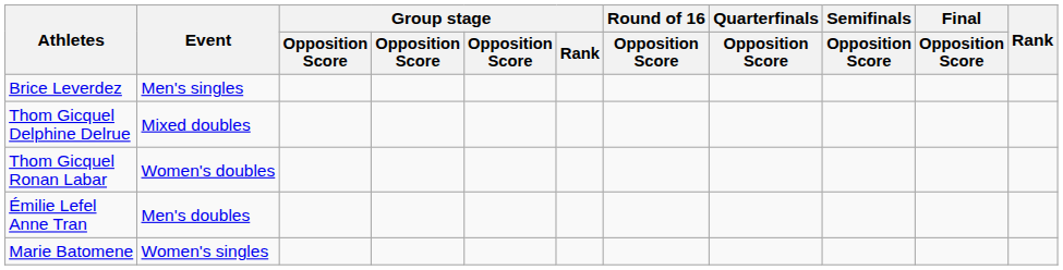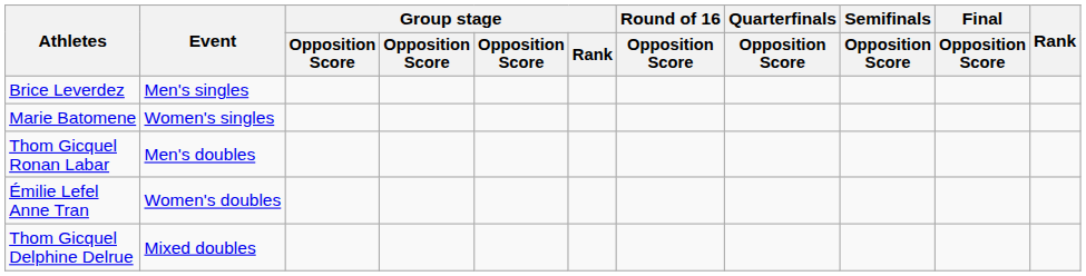rows swapped: Marie Batomene <-> Thom Gicquel Delphine Delrue
Thom Gicquel Ronan Labar | Event: Women's doubles -> Men's doubles
Émilie Lefel Anne Tran | Event: Men's doubles -> Women's doubles
